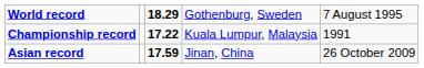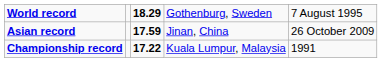rows swapped: Asian record <-> Championship record
